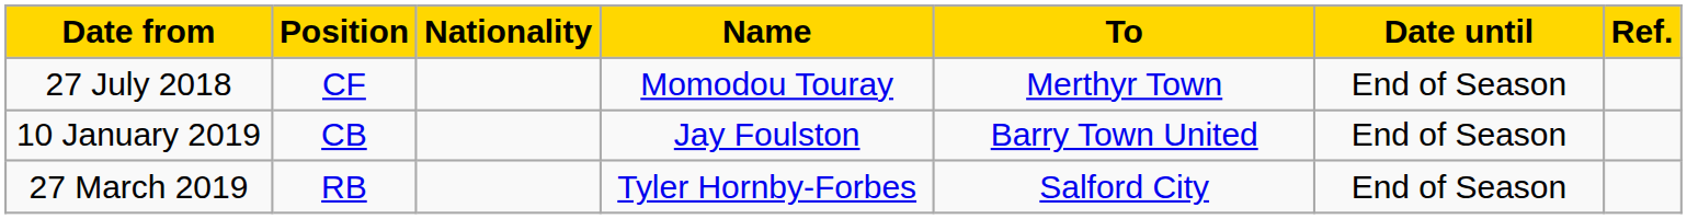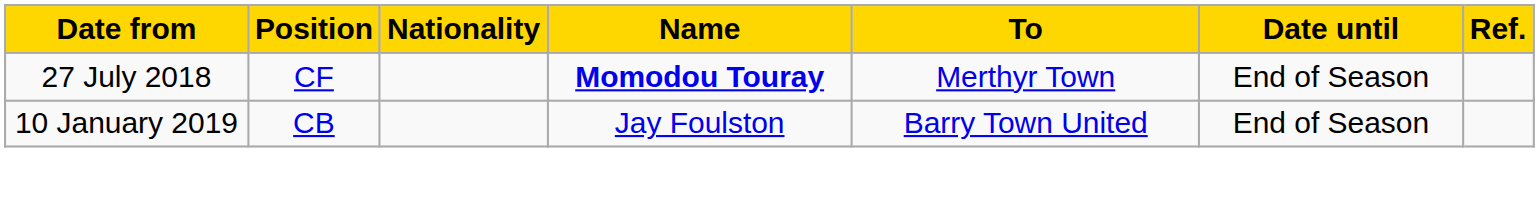27 July 2018 | Name: normal -> bold
- row: 27 March 2019 | RB | Tyler Hornby-Forbes | Salford City | End of Season
